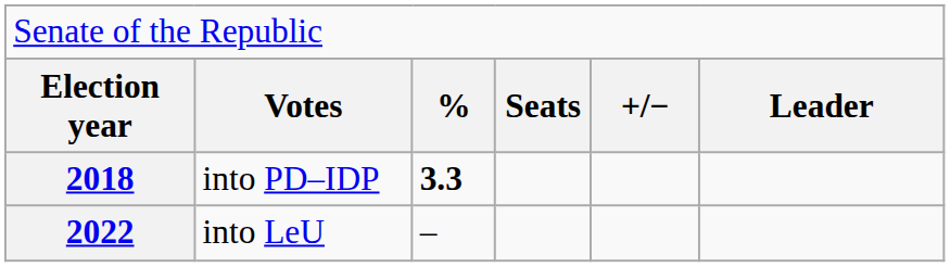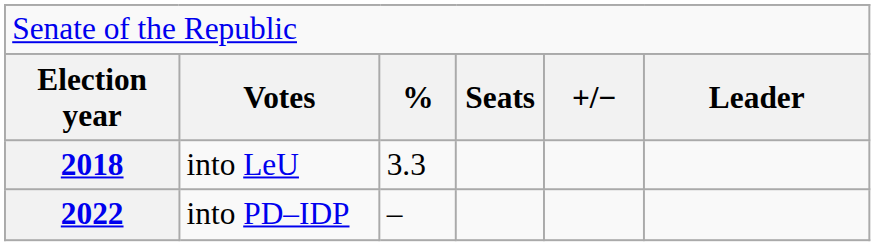2018 | column 2: into PD–IDP -> into LeU
2018 | column 3: bold -> normal
2022 | column 2: into LeU -> into PD–IDP
